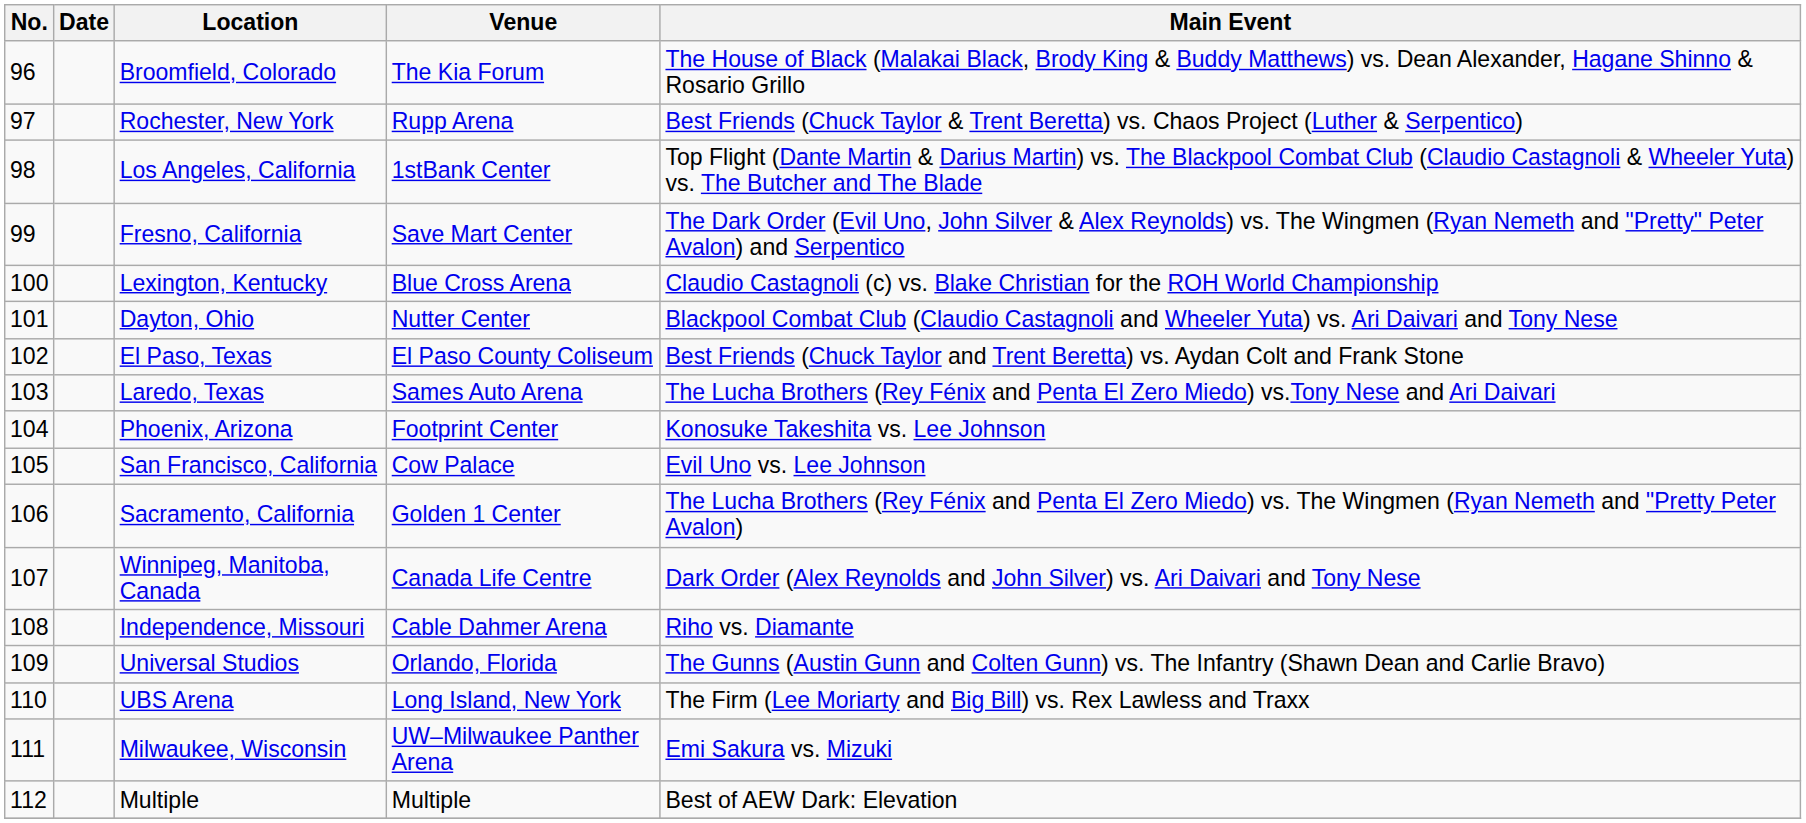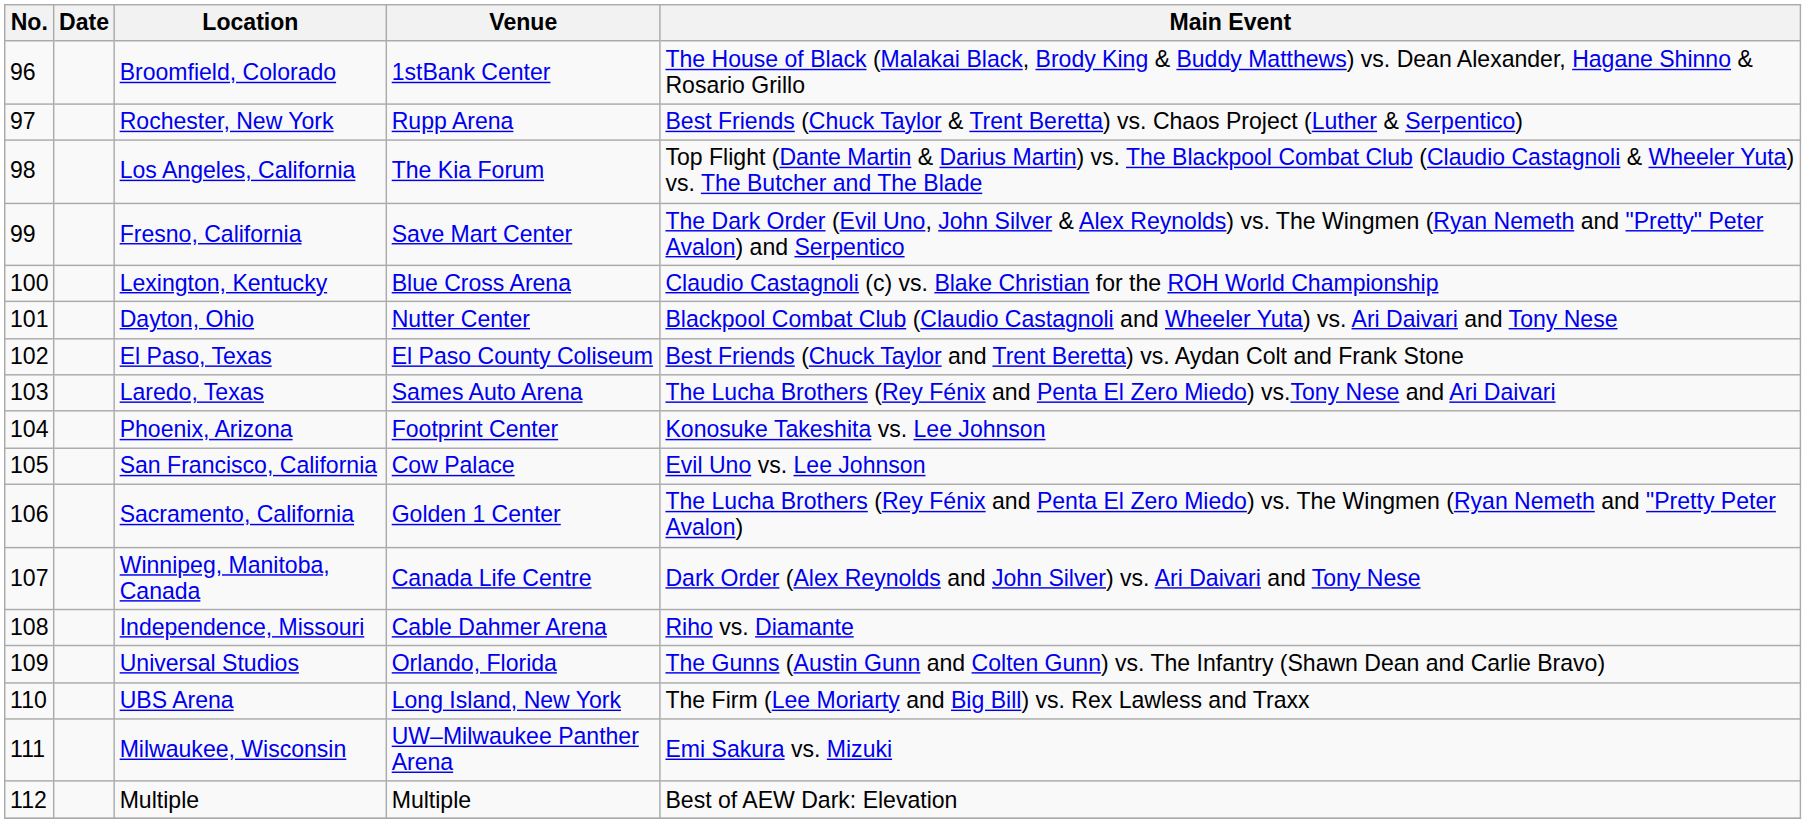Broomfield, Colorado | Venue: The Kia Forum -> 1stBank Center
Los Angeles, California | Venue: 1stBank Center -> The Kia Forum
